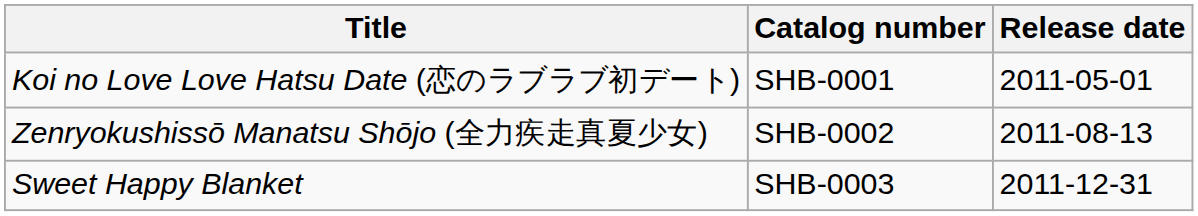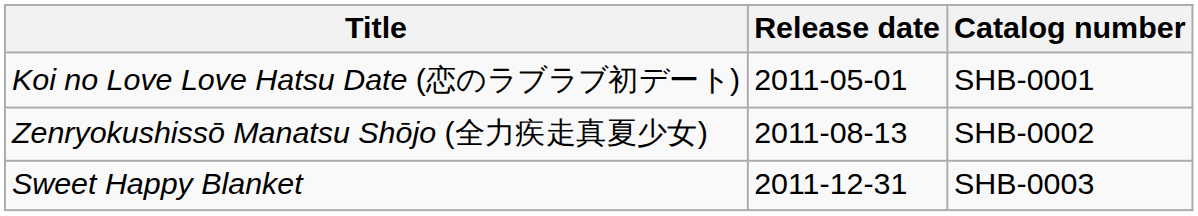columns swapped: Release date <-> Catalog number
